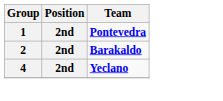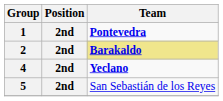2 | Team: no background -> khaki background
+ row: 5 | 2nd | San Sebastián de los Reyes
